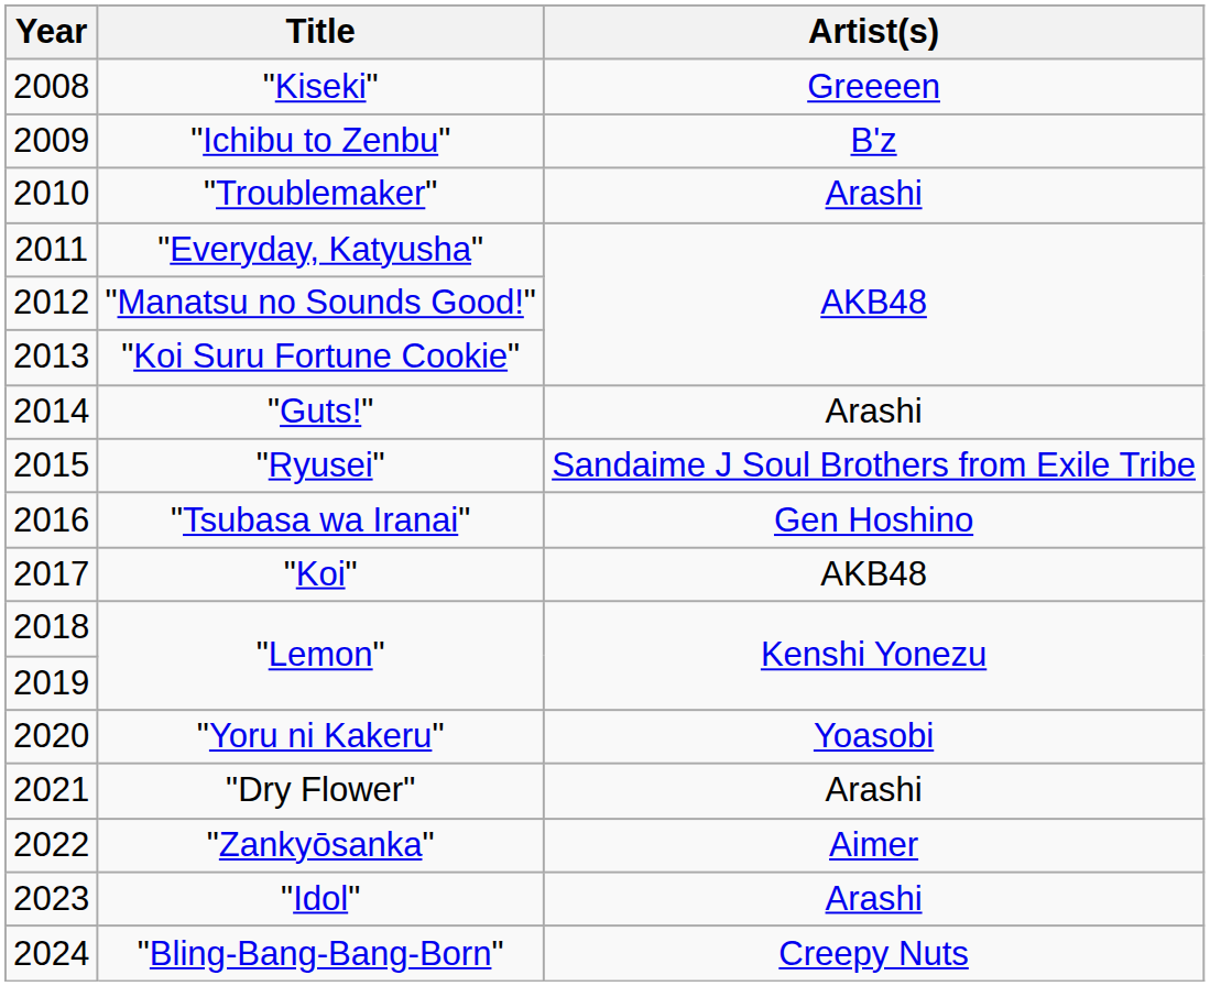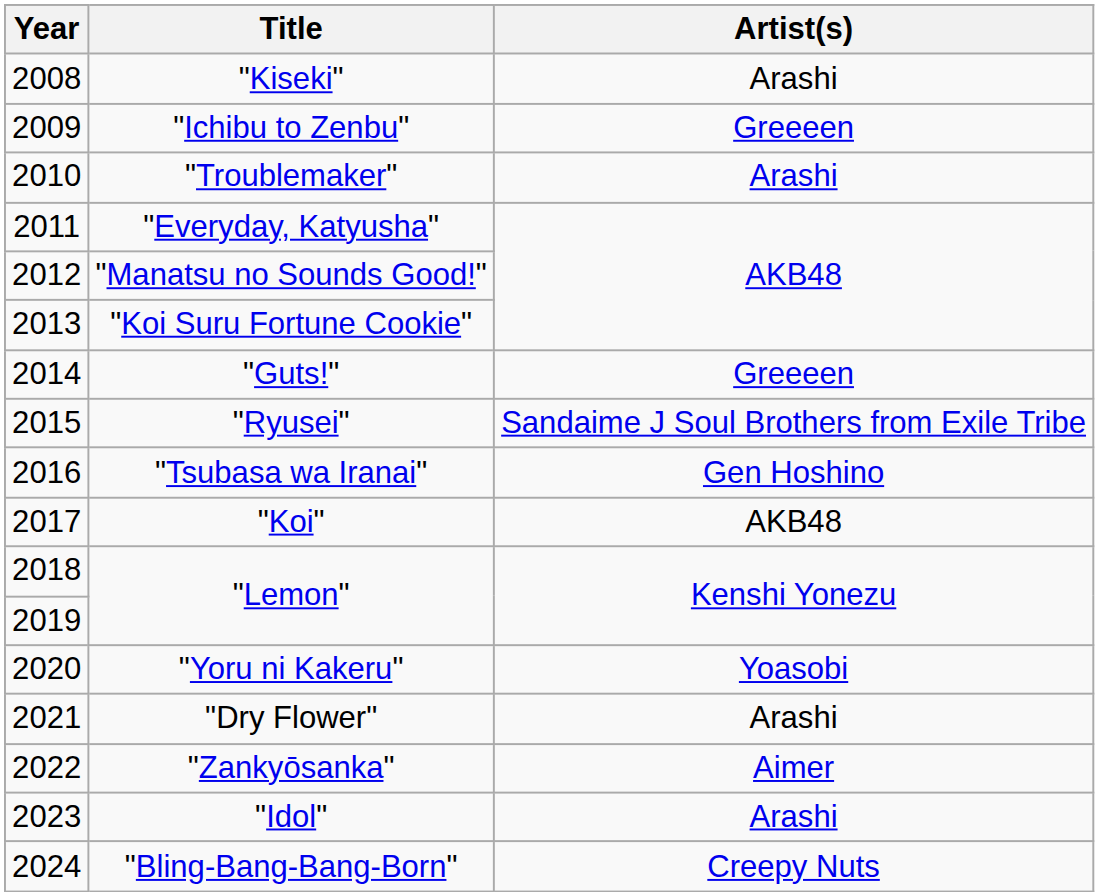"Kiseki" | Artist(s): Greeeen -> Arashi
"Ichibu to Zenbu" | Artist(s): B'z -> Greeeen
"Guts!" | Artist(s): Arashi -> Greeeen
